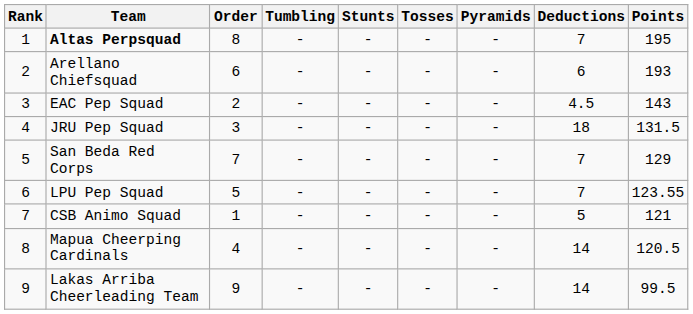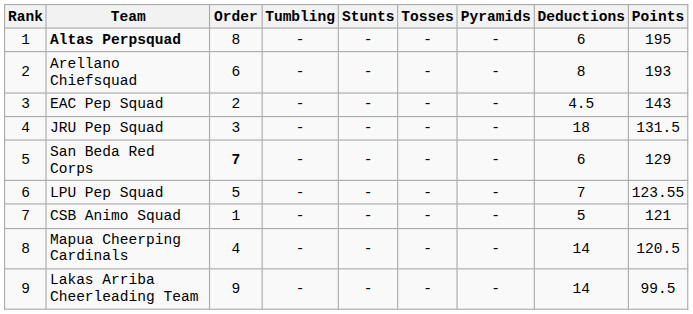Altas Perpsquad | Deductions: 7 -> 6
Arellano Chiefsquad | Deductions: 6 -> 8
San Beda Red Corps | Order: normal -> bold
San Beda Red Corps | Deductions: 7 -> 6
